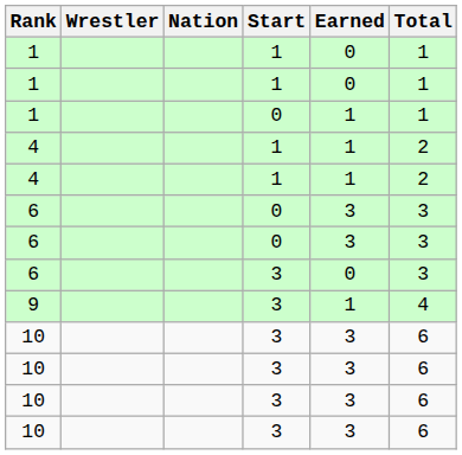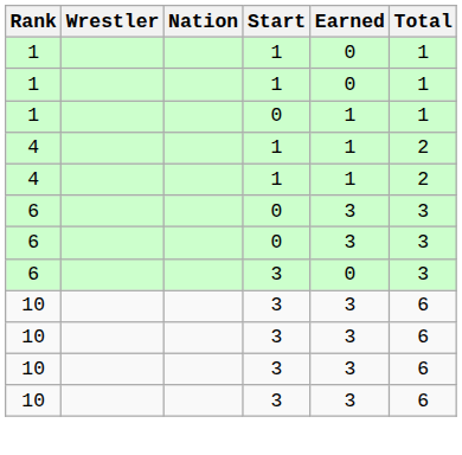- row: 9 | 3 | 1 | 4
